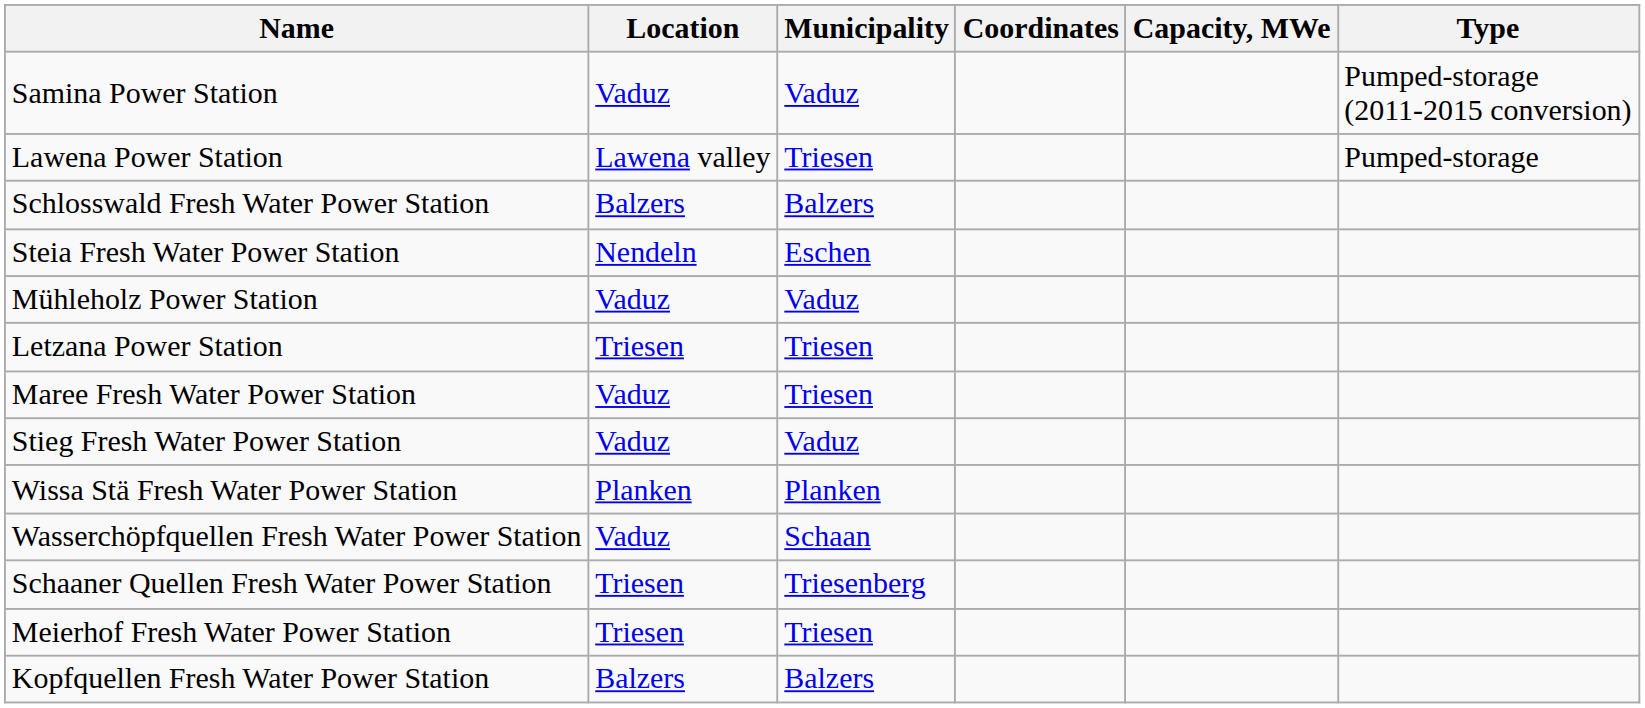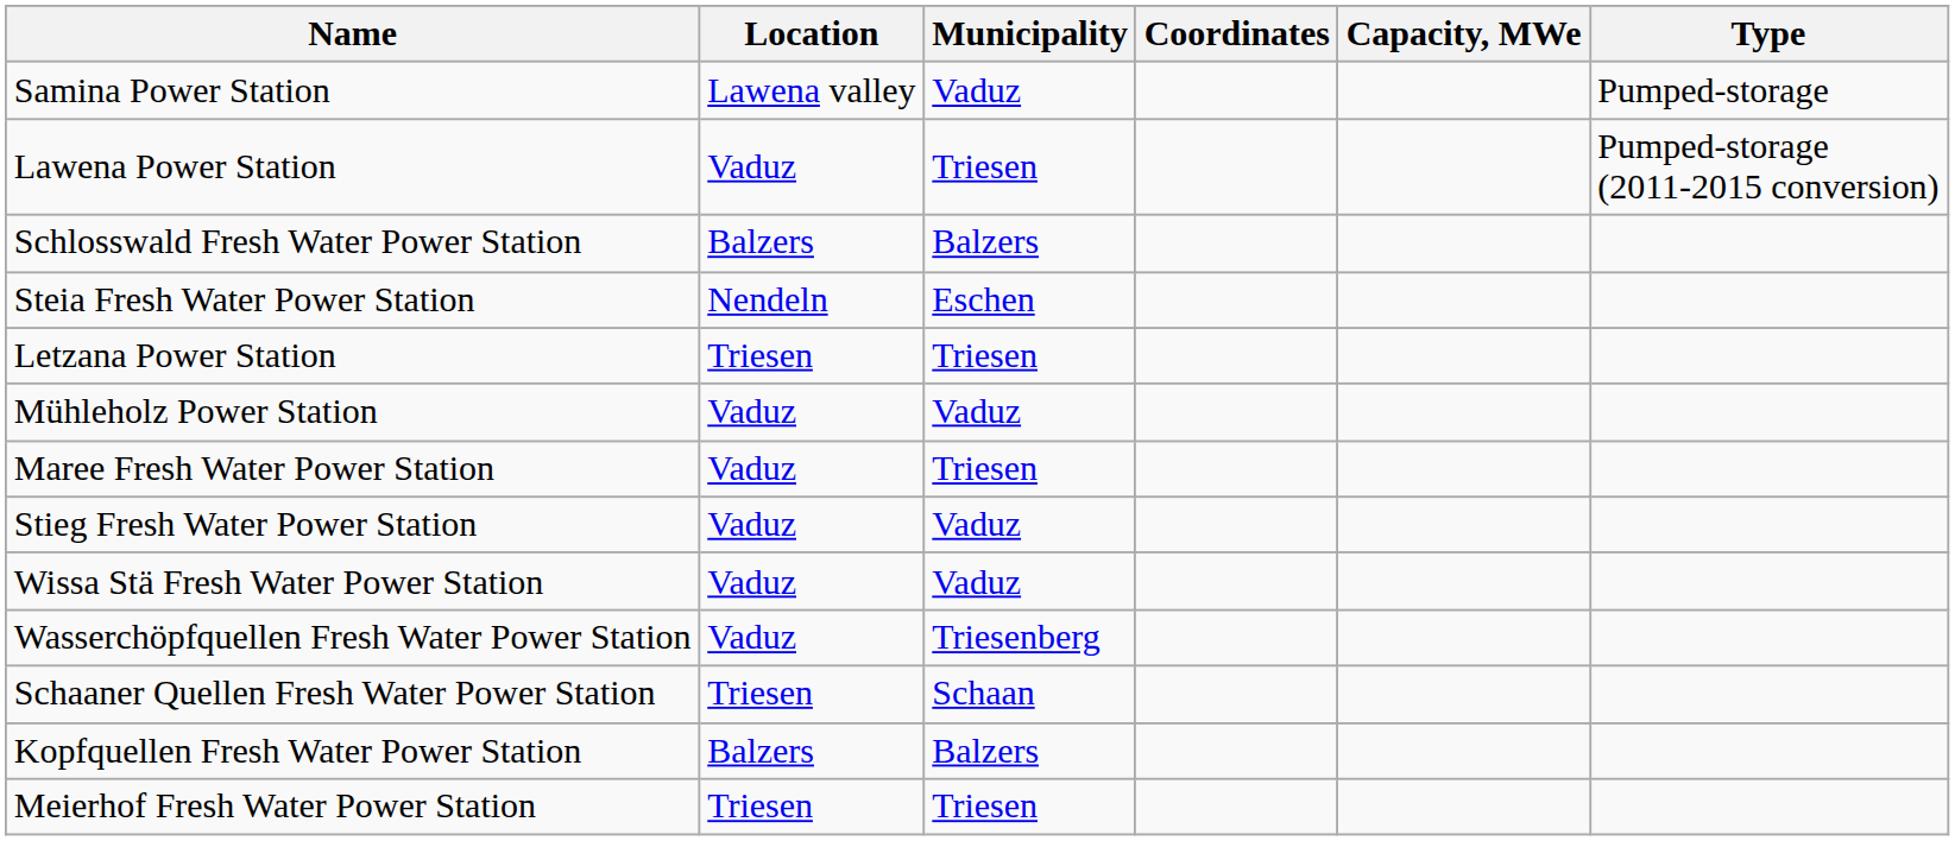Samina Power Station | Location: Vaduz -> Lawena valley
Samina Power Station | Type: Pumped-storage (2011-2015 conversion) -> Pumped-storage
Lawena Power Station | Location: Lawena valley -> Vaduz
Lawena Power Station | Type: Pumped-storage -> Pumped-storage (2011-2015 conversion)
rows swapped: Letzana Power Station <-> Mühleholz Power Station
Wissa Stä Fresh Water Power Station | Location: Planken -> Vaduz
Wissa Stä Fresh Water Power Station | Municipality: Planken -> Vaduz
Wasserchöpfquellen Fresh Water Power Station | Municipality: Schaan -> Triesenberg
Schaaner Quellen Fresh Water Power Station | Municipality: Triesenberg -> Schaan
rows swapped: Meierhof Fresh Water Power Station <-> Kopfquellen Fresh Water Power Station
